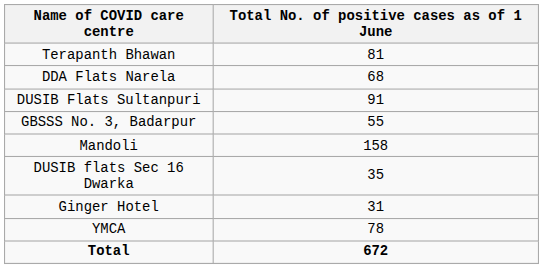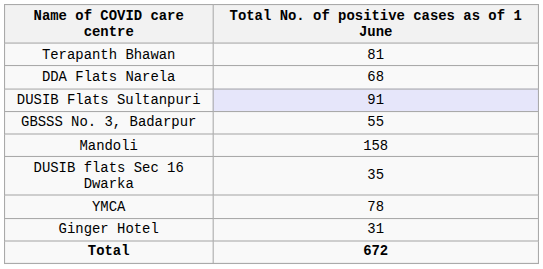DUSIB Flats Sultanpuri | Total No. of positive cases as of 1 June: no background -> lavender background
rows swapped: YMCA <-> Ginger Hotel
